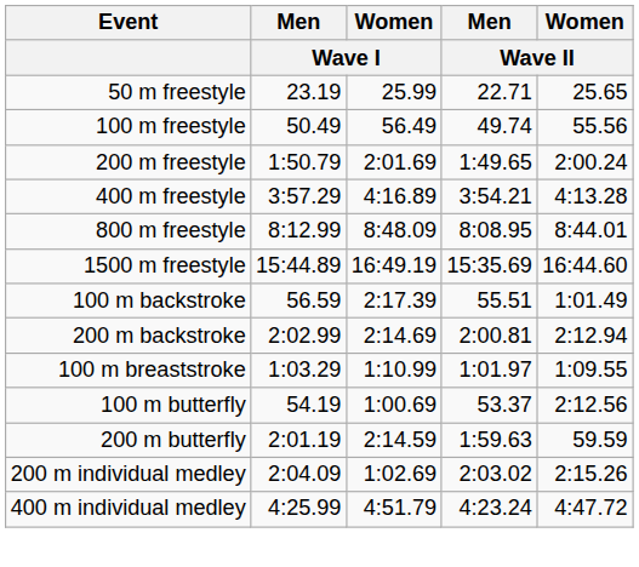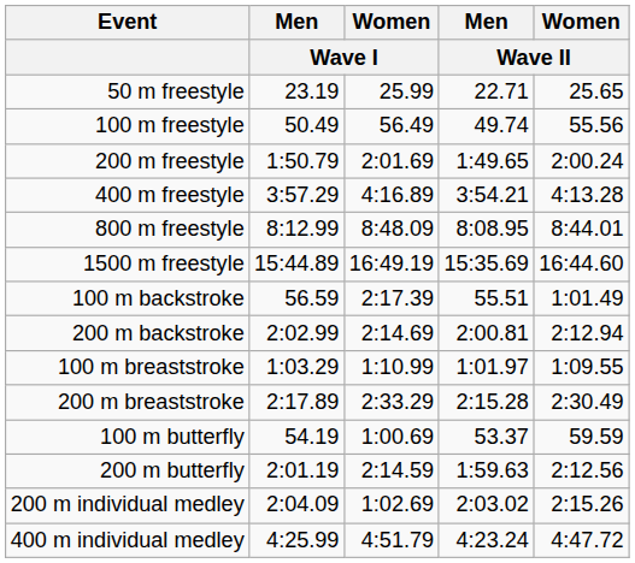+ row: 200 m breaststroke | 2:17.89 | 2:33.29 | 2:15.28 | 2:30.49
100 m butterfly | Women / Wave II: 2:12.56 -> 59.59
200 m butterfly | Women / Wave II: 59.59 -> 2:12.56
